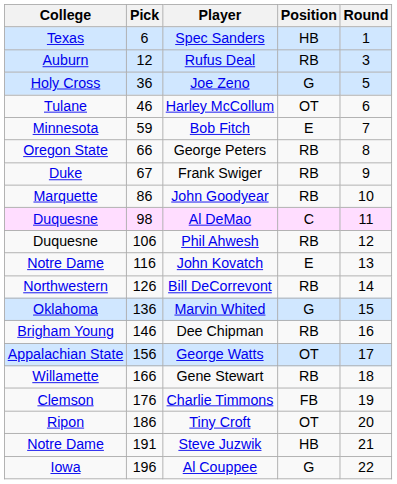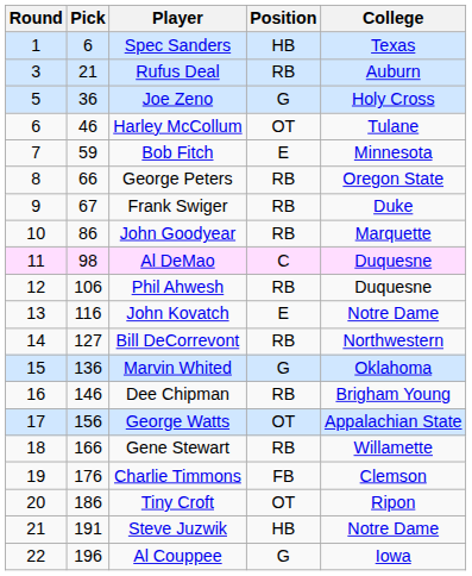columns swapped: Round <-> College
Rufus Deal | Pick: 12 -> 21
Bill DeCorrevont | Pick: 126 -> 127
